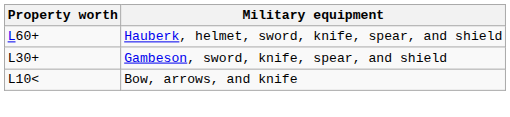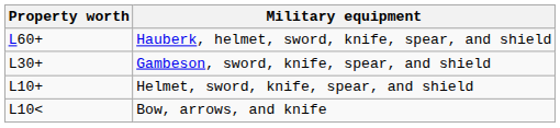+ row: L10+ | Helmet, sword, knife, spear, and shield
